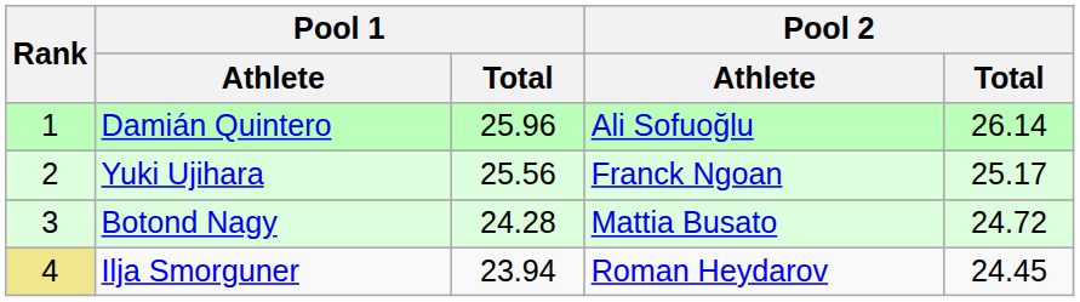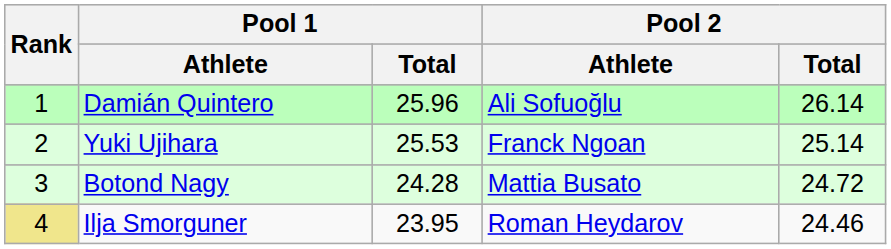Yuki Ujihara | Pool 1 / Total: 25.56 -> 25.53
Yuki Ujihara | Pool 2 / Total: 25.17 -> 25.14
Ilja Smorguner | Pool 1 / Total: 23.94 -> 23.95
Ilja Smorguner | Pool 2 / Total: 24.45 -> 24.46
